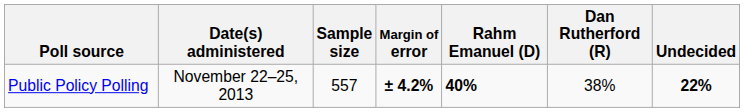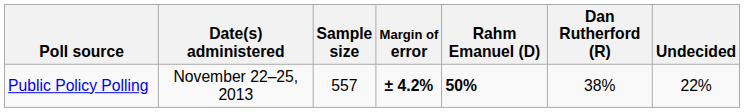Public Policy Polling | Rahm Emanuel (D): 40% -> 50%
Public Policy Polling | Undecided: bold -> normal
